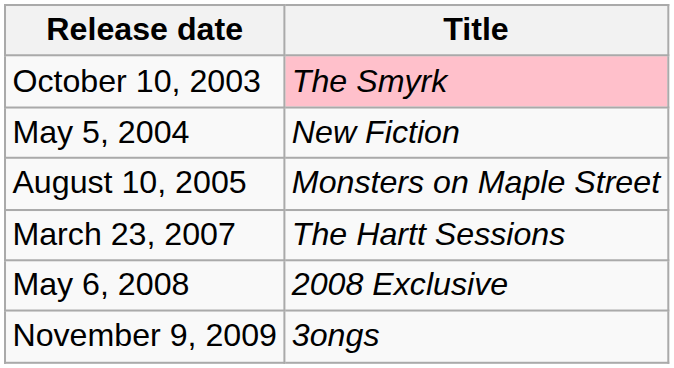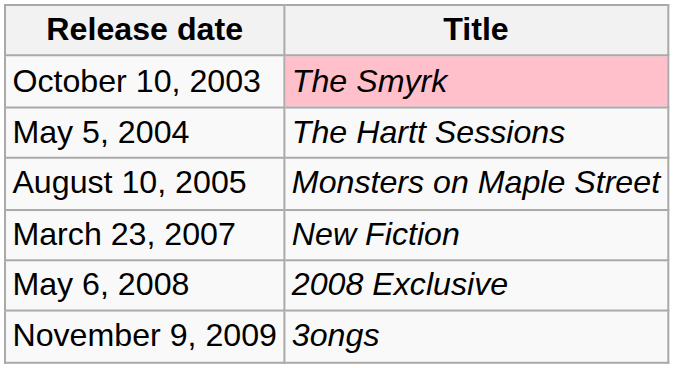May 5, 2004 | Title: New Fiction -> The Hartt Sessions
March 23, 2007 | Title: The Hartt Sessions -> New Fiction
